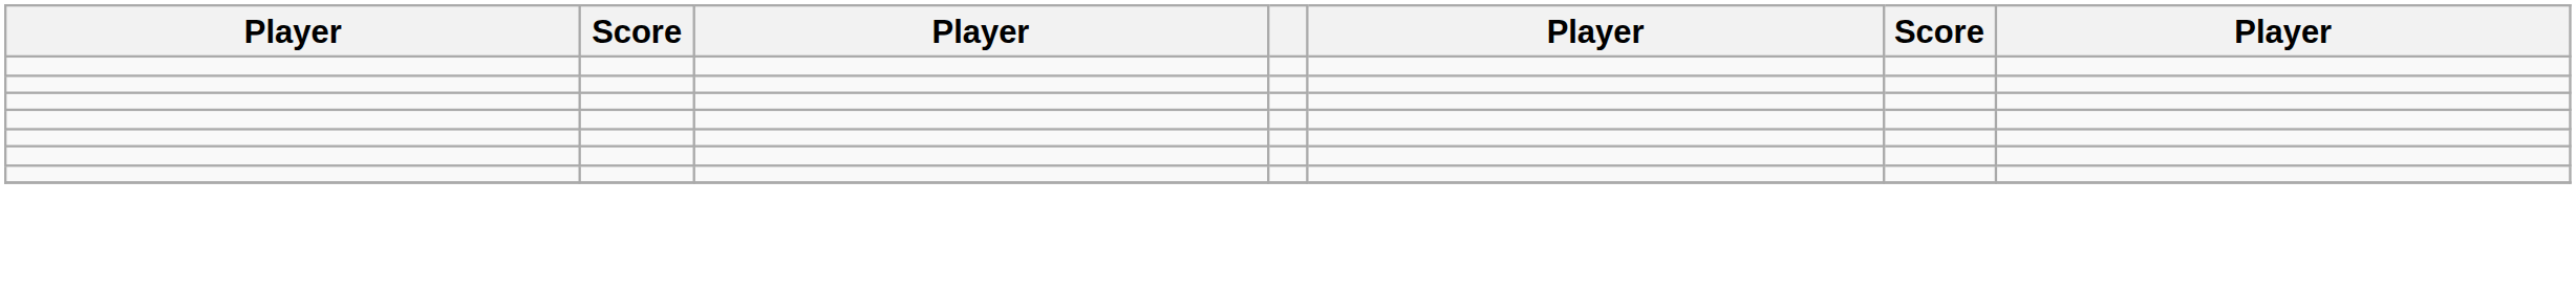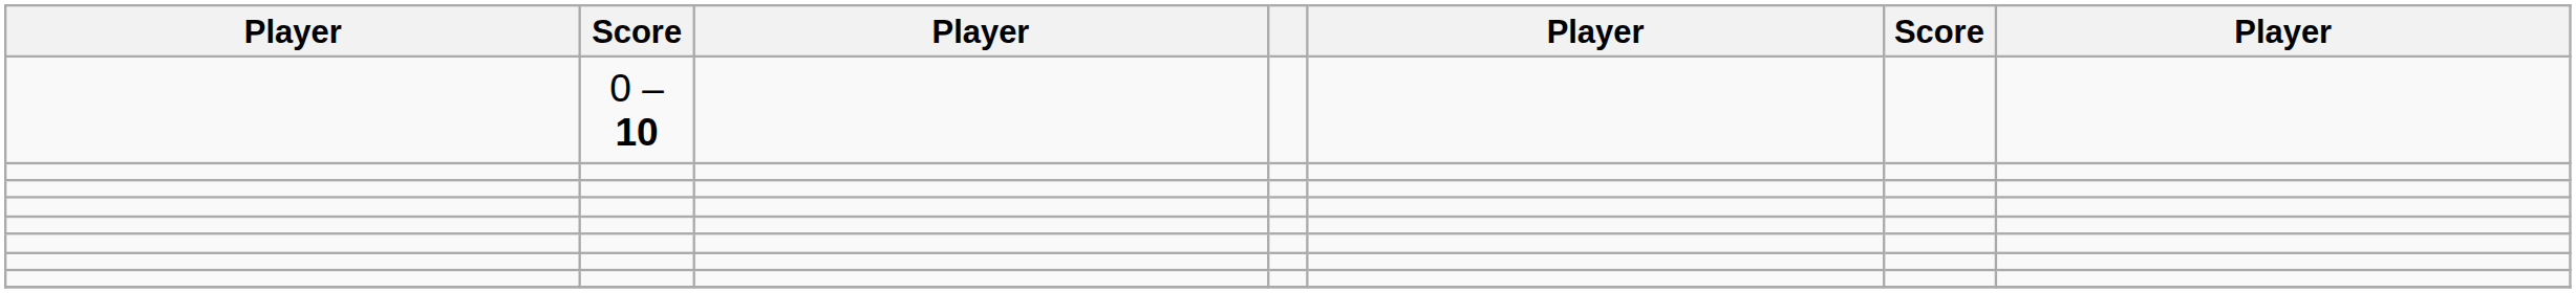+ row: 0 – 10
